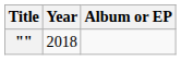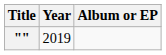"" | Year: 2018 -> 2019
